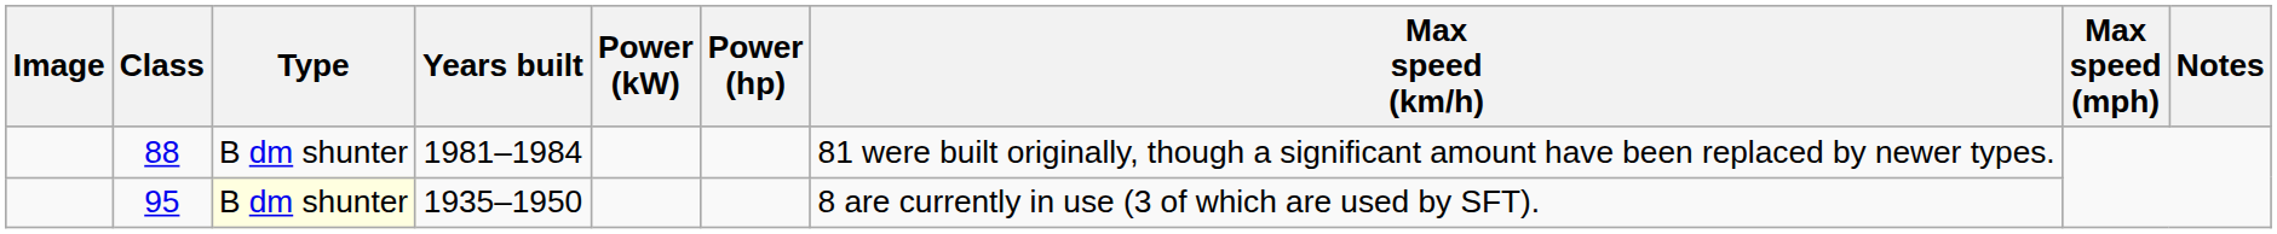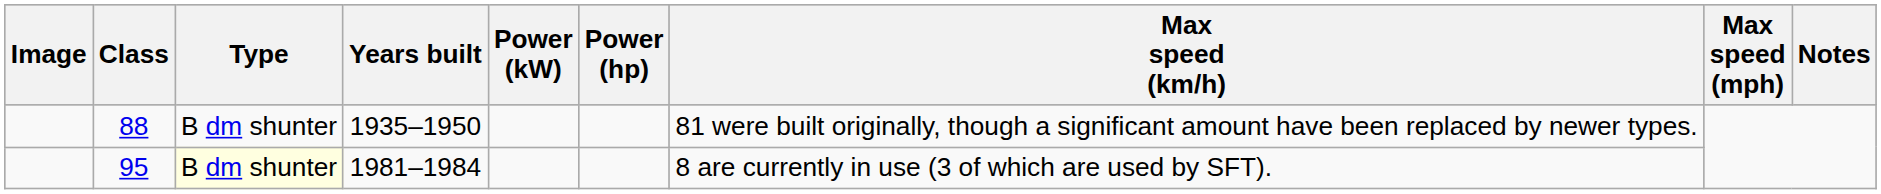88 | Years built: 1981–1984 -> 1935–1950
95 | Years built: 1935–1950 -> 1981–1984
